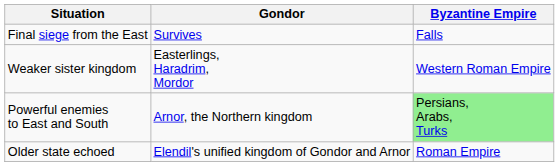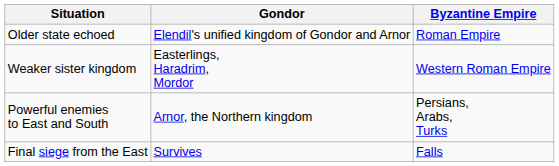rows swapped: Older state echoed <-> Final siege from the East
Powerful enemies to East and South | Byzantine Empire: lightgreen background -> no background
